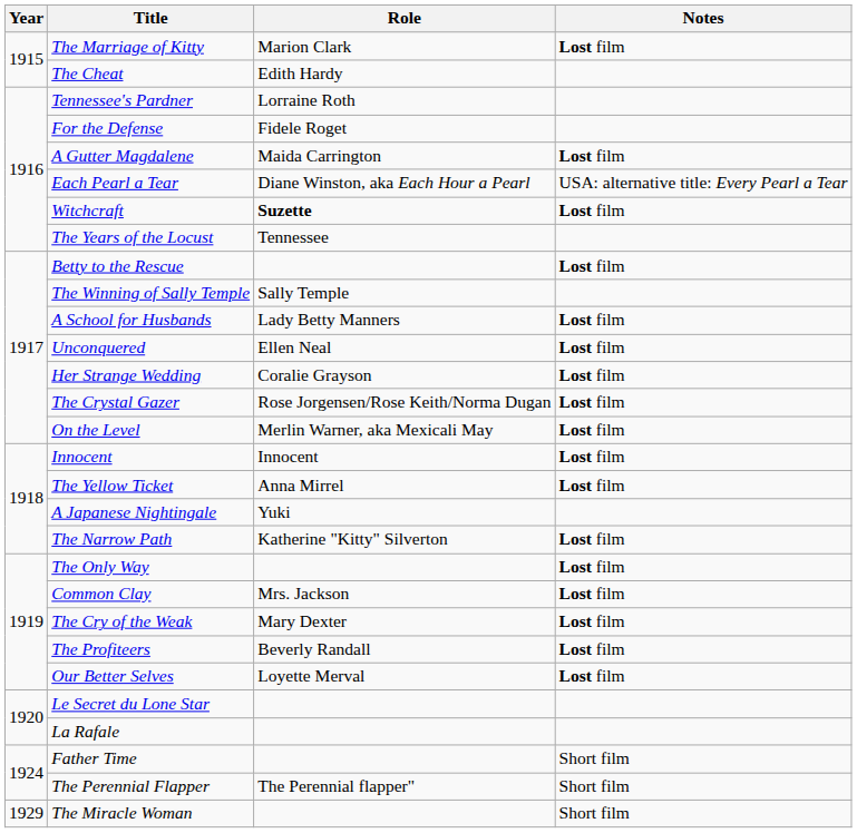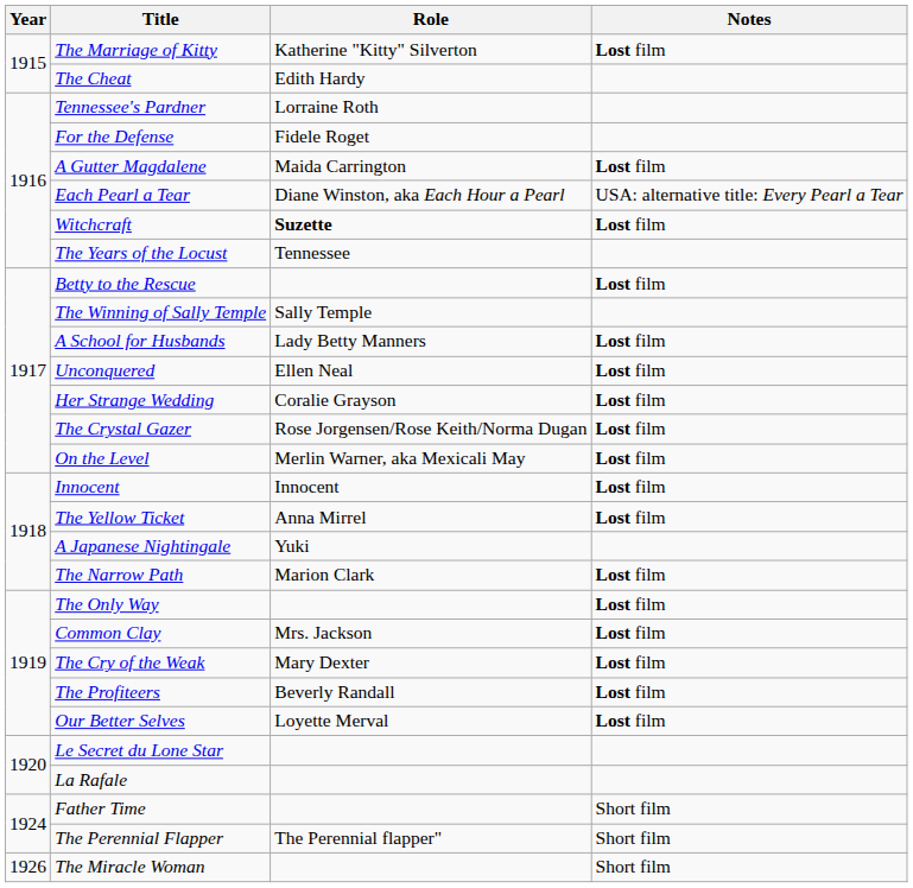The Marriage of Kitty | Role: Marion Clark -> Katherine "Kitty" Silverton
The Narrow Path | Role: Katherine "Kitty" Silverton -> Marion Clark
The Miracle Woman | Year: 1929 -> 1926
